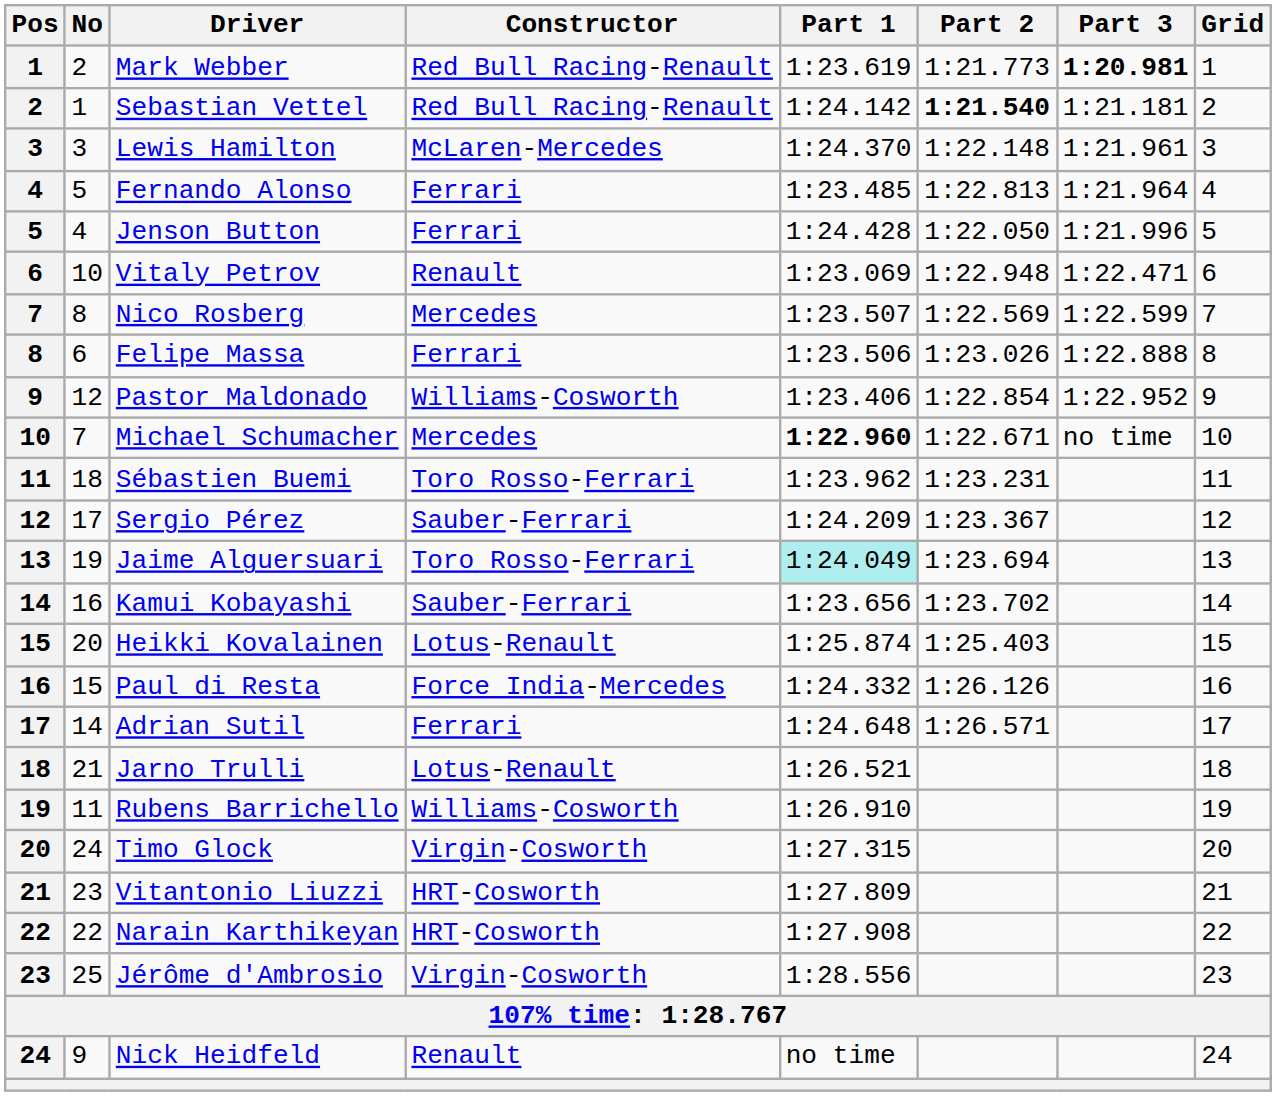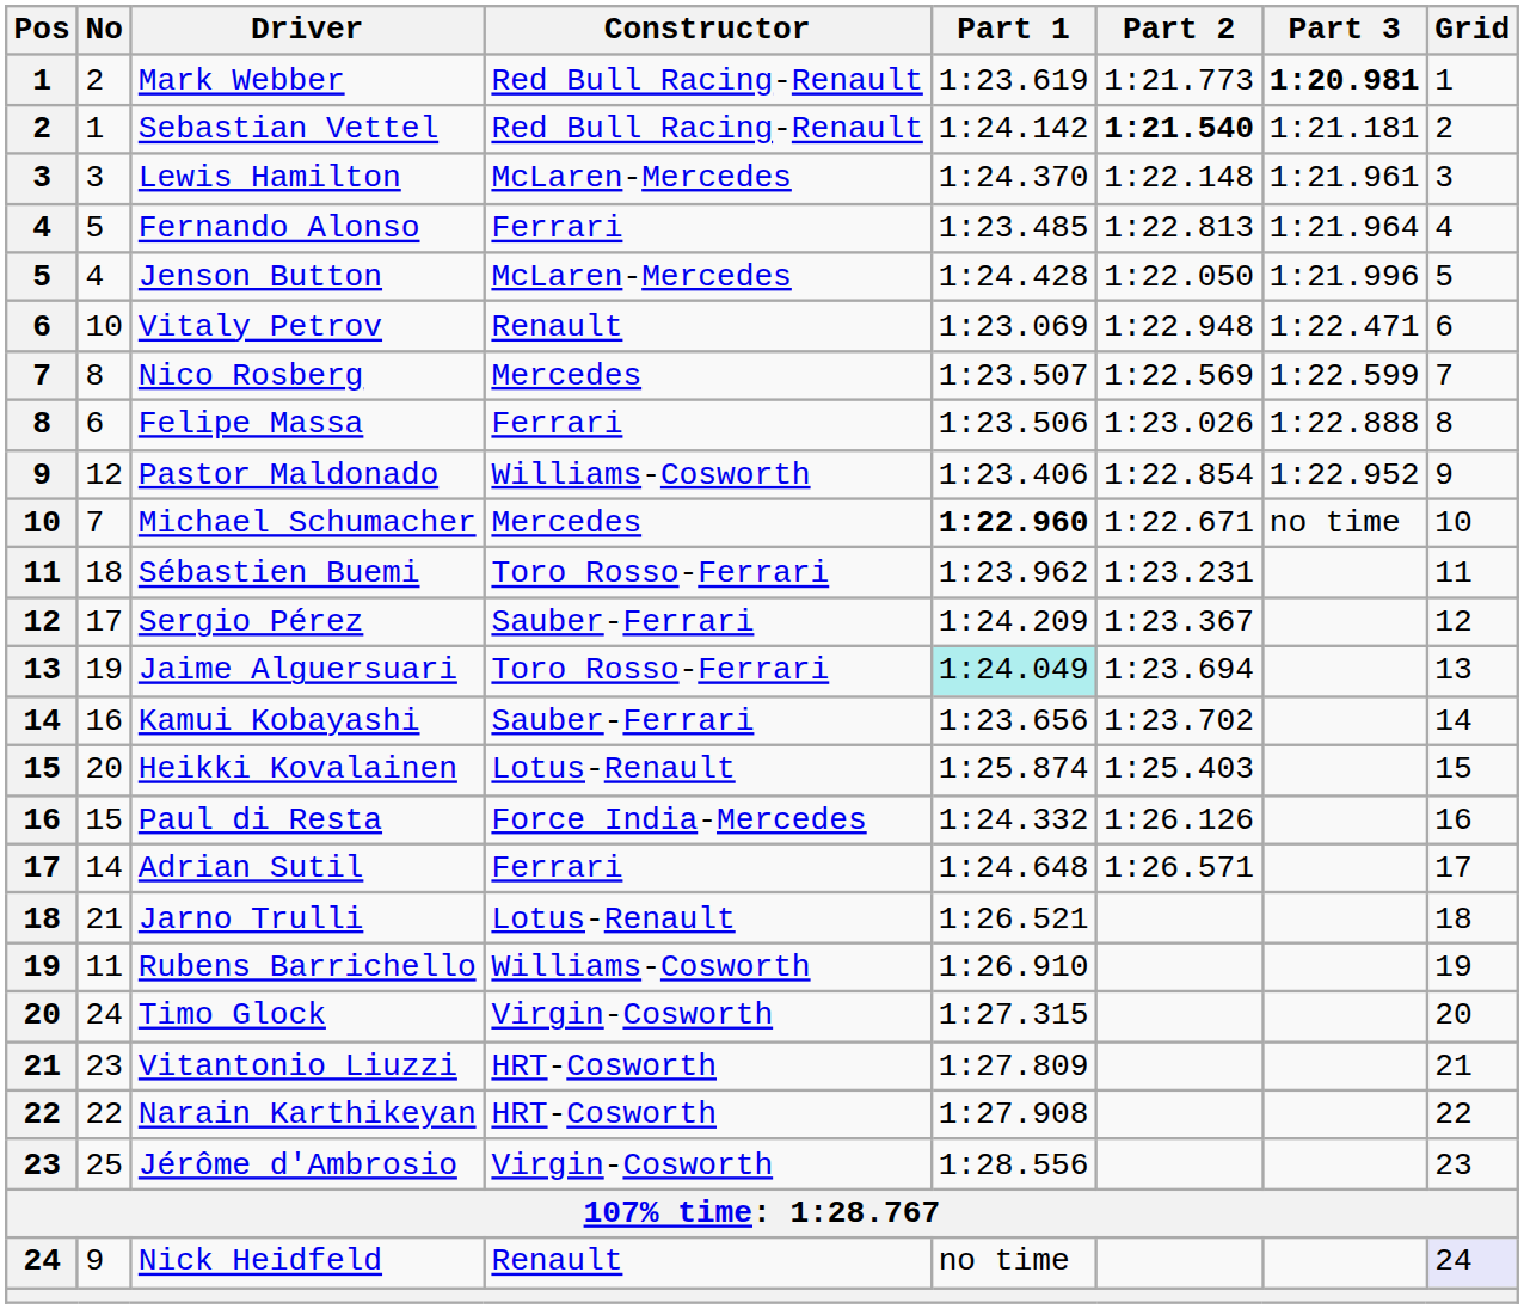Jenson Button | Constructor: Ferrari -> McLaren-Mercedes
Nick Heidfeld | Grid: no background -> lavender background
